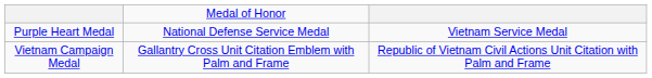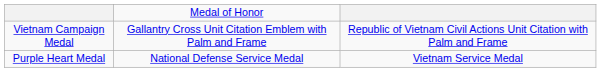rows swapped: Purple Heart Medal <-> Vietnam Campaign Medal
